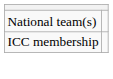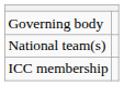+ row: Governing body
